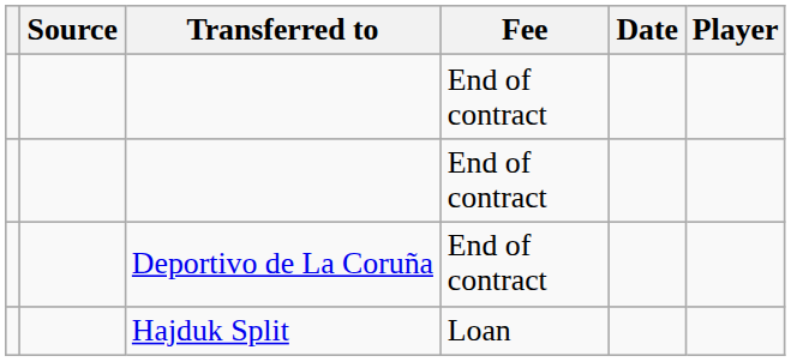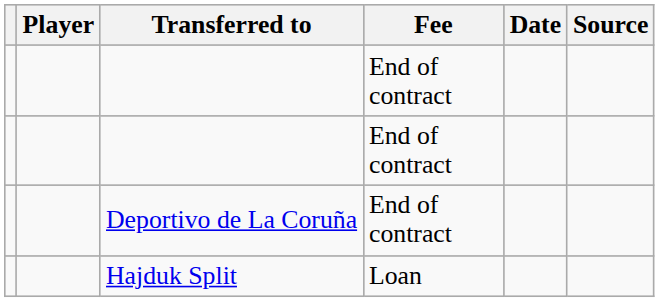columns swapped: Player <-> Source
